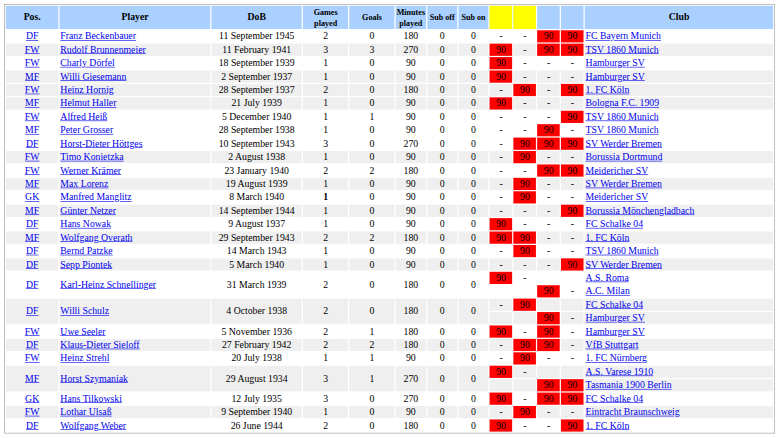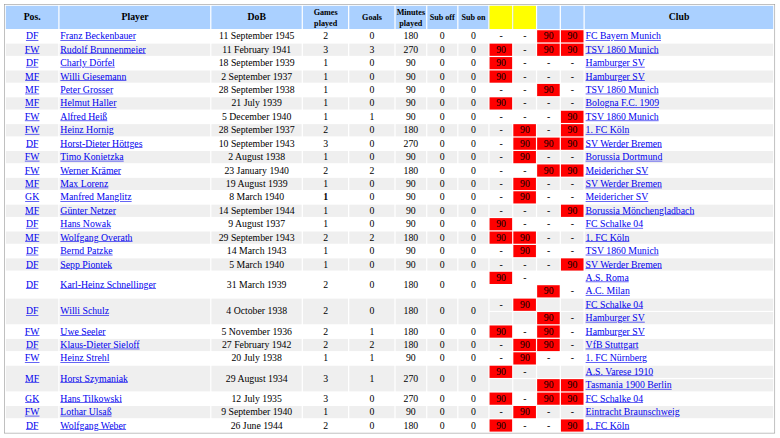Charly Dörfel | Pos.: FW -> DF
rows swapped: Peter Grosser <-> Heinz Hornig
